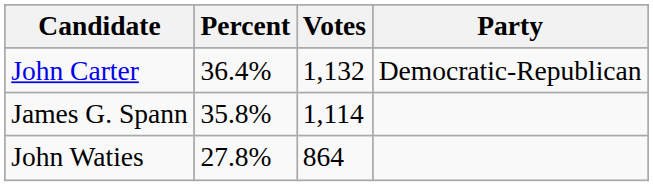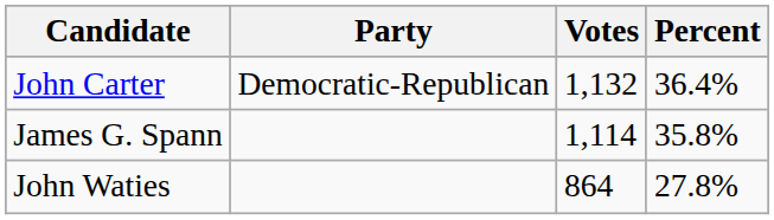columns swapped: Party <-> Percent
